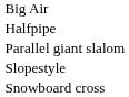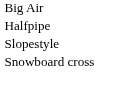- row: Parallel giant slalom
